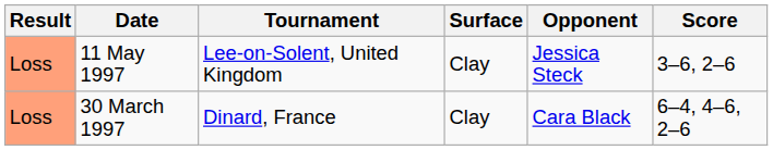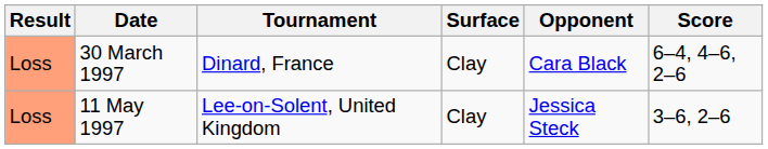rows swapped: 30 March 1997 <-> 11 May 1997
